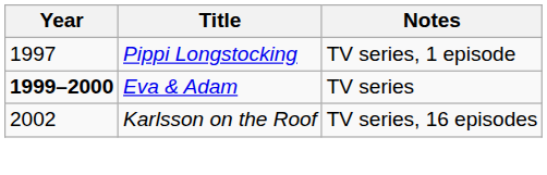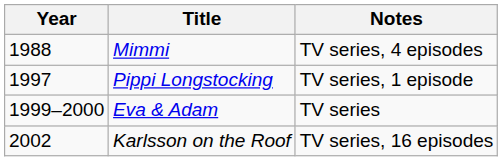+ row: 1988 | Mimmi | TV series, 4 episodes
Eva & Adam | Year: bold -> normal
